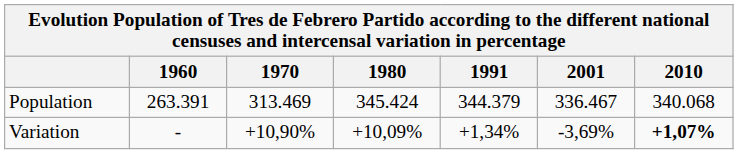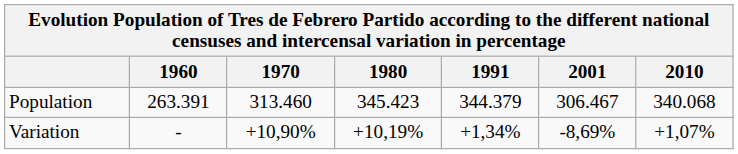Population | 1970: 313.469 -> 313.460
Population | 1980: 345.424 -> 345.423
Population | 2001: 336.467 -> 306.467
Variation | 1980: +10,09% -> +10,19%
Variation | 2001: -3,69% -> -8,69%
Variation | 2010: bold -> normal
